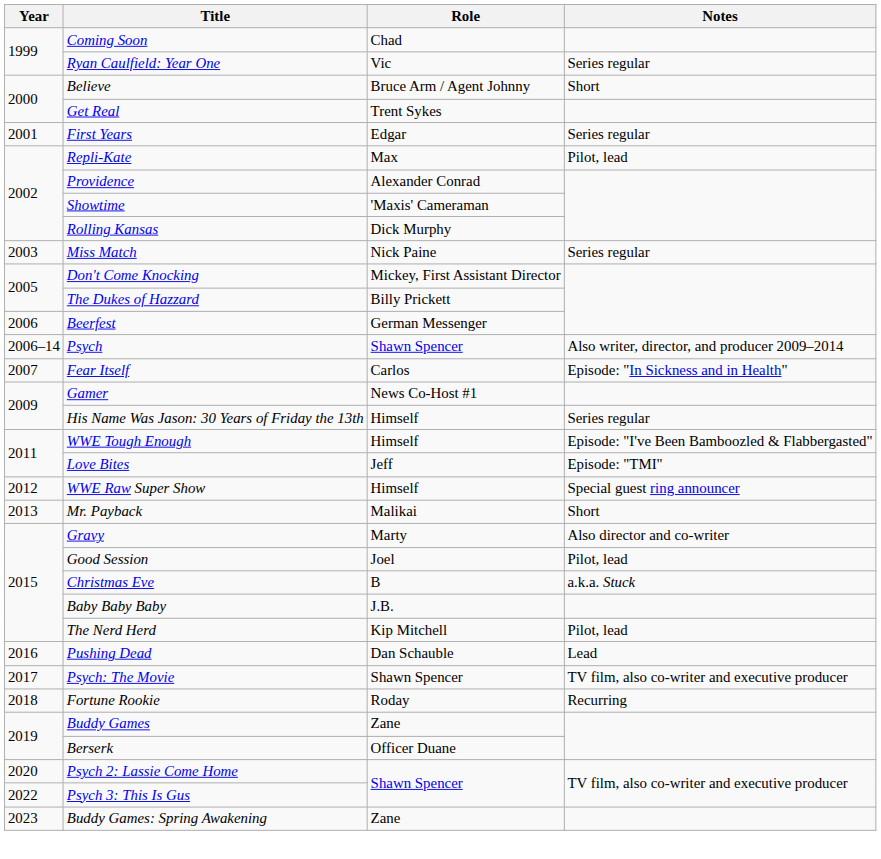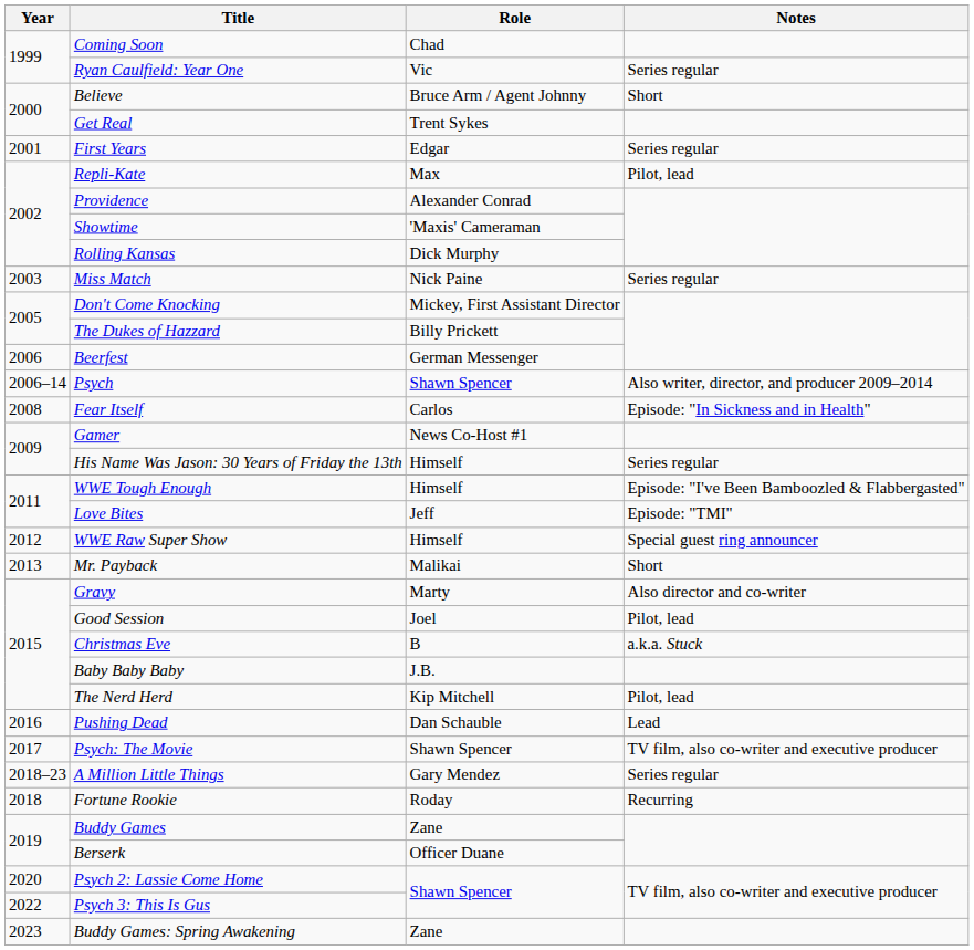Fear Itself | Year: 2007 -> 2008
+ row: 2018–23 | A Million Little Things | Gary Mendez | Series regular
